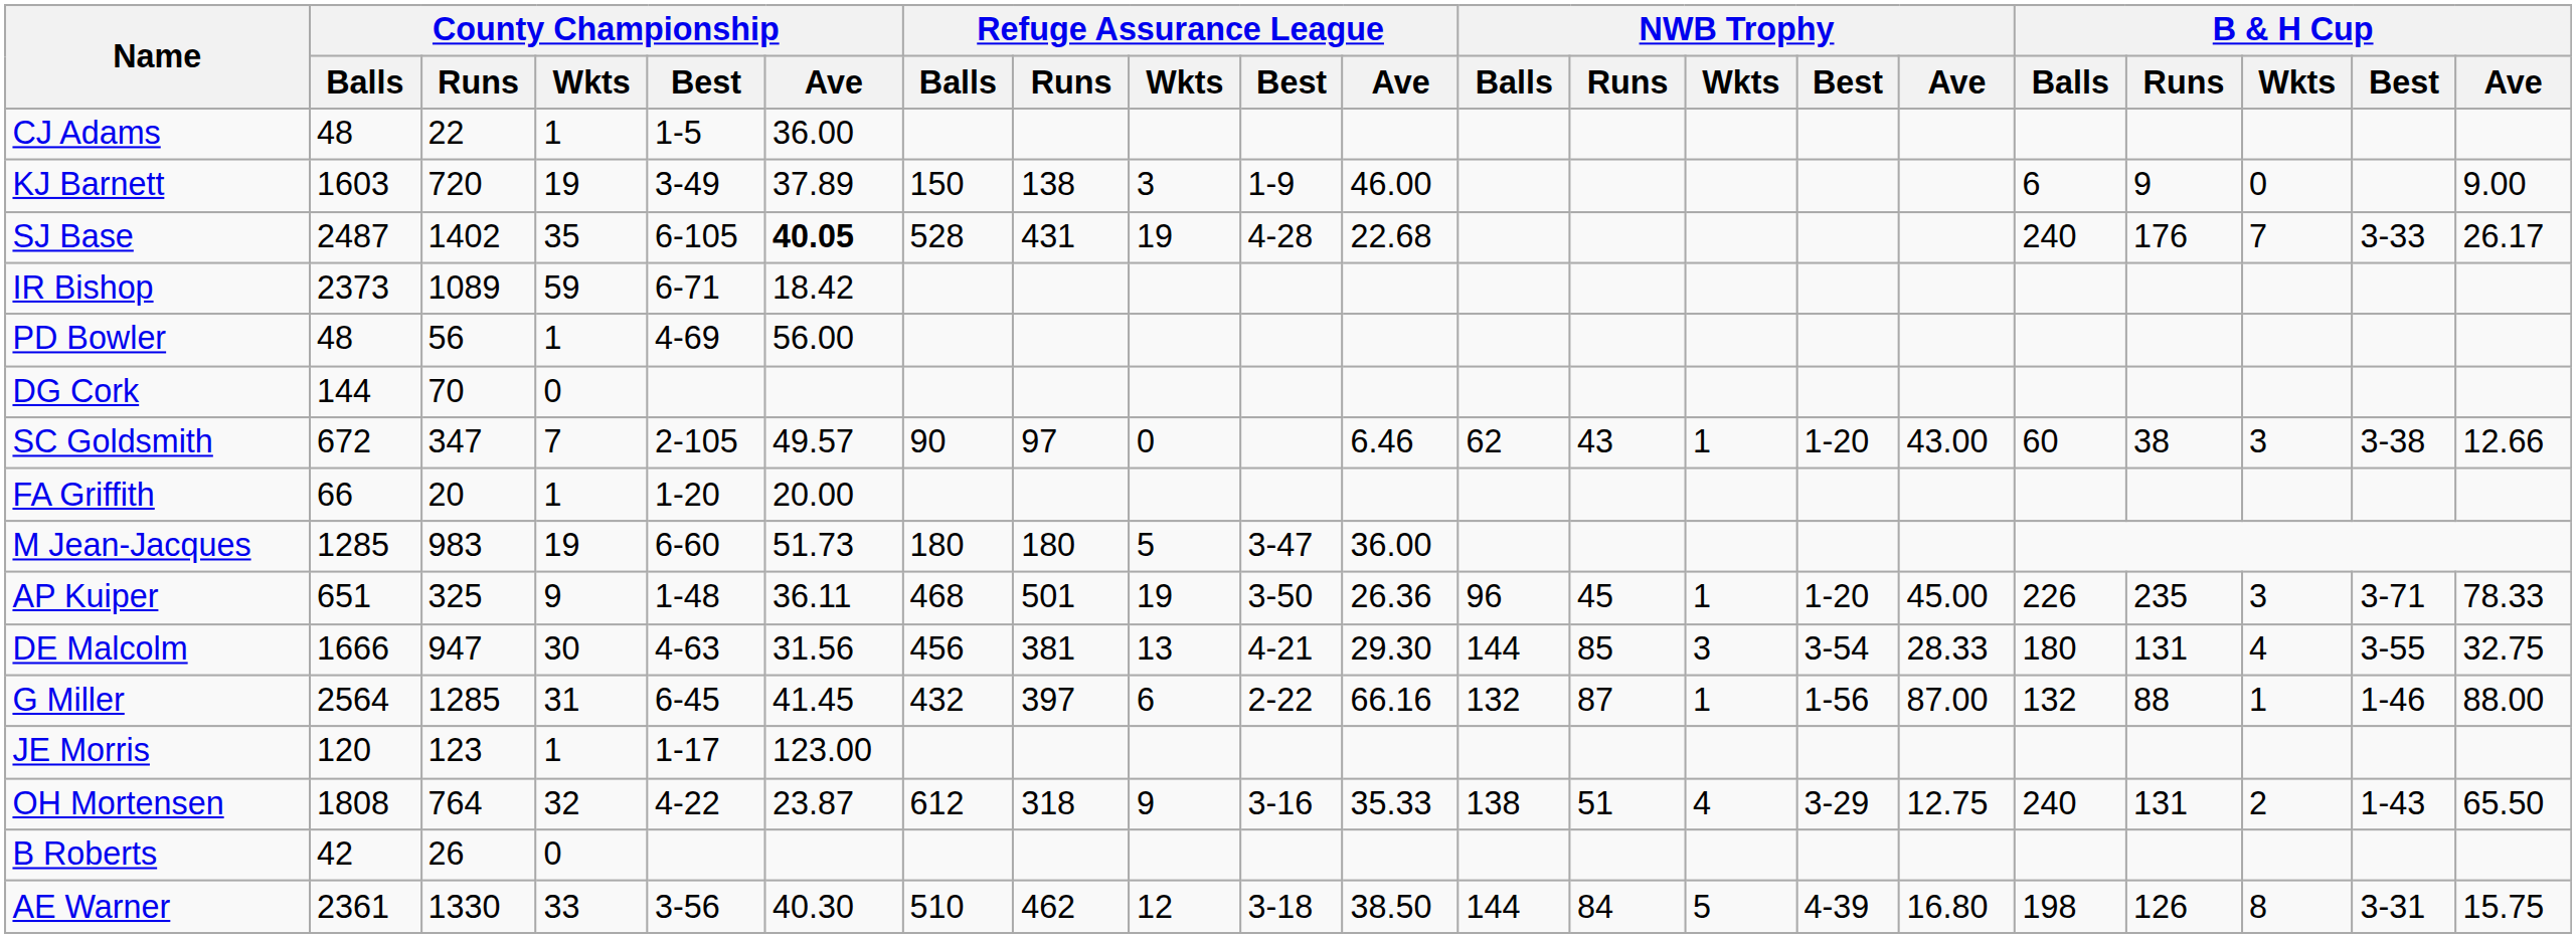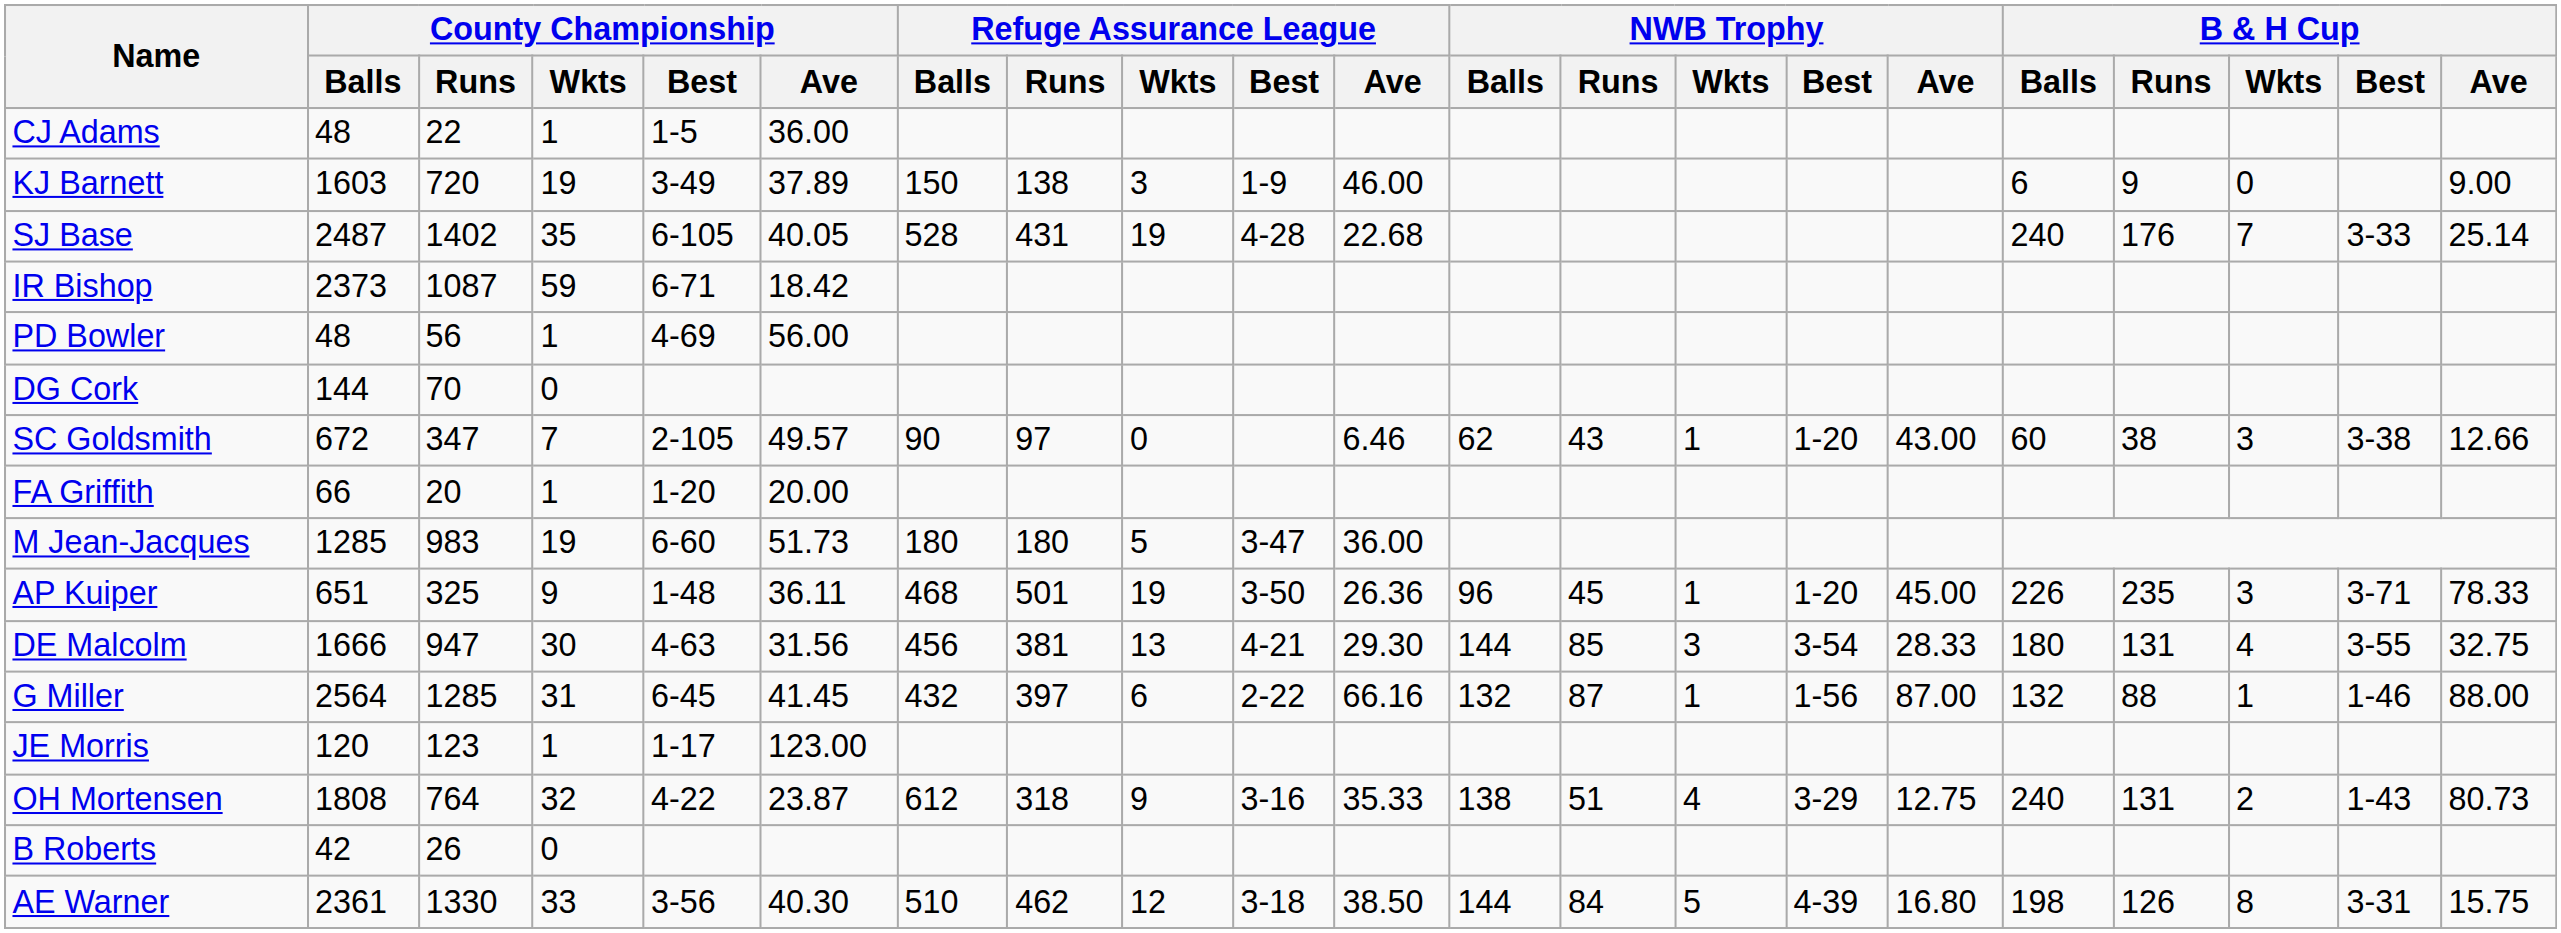SJ Base | County Championship / Ave: bold -> normal
SJ Base | B & H Cup / Ave: 26.17 -> 25.14
IR Bishop | County Championship / Runs: 1089 -> 1087
OH Mortensen | B & H Cup / Ave: 65.50 -> 80.73
